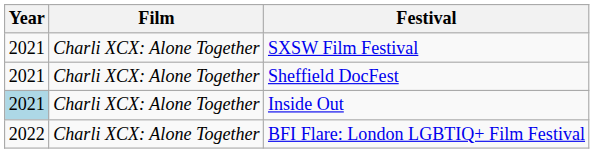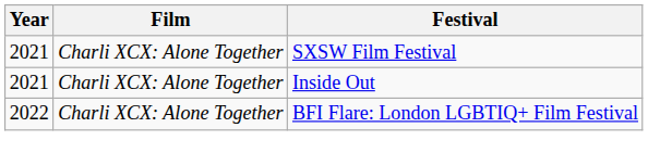- row: 2021 | Charli XCX: Alone Together | Sheffield DocFest
Inside Out | Year: lightblue background -> no background
